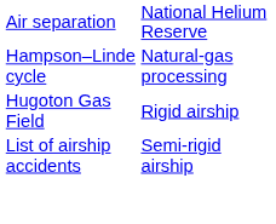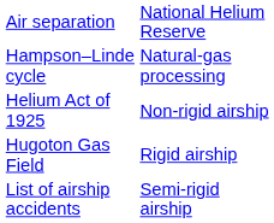+ row: Helium Act of 1925 | Non-rigid airship
